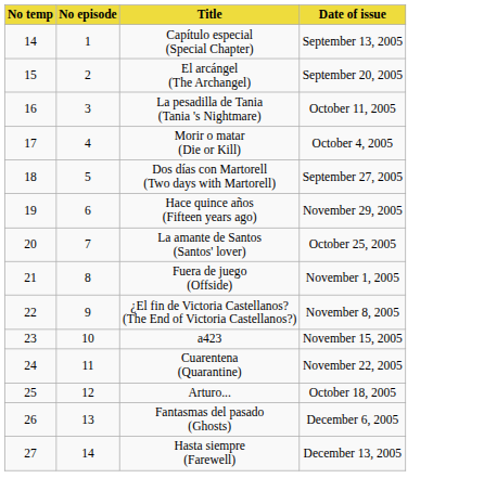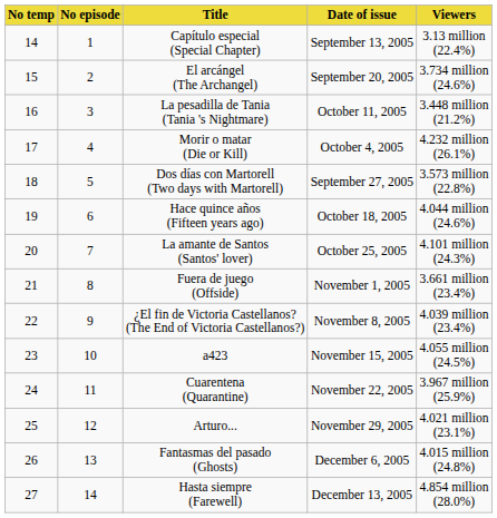+ column: Viewers | 3.13 million (22.4%) | 3.734 million (24.6%) | 3.448 million (21.2%) | 4.232 million (26.1%) | 3.573 million (22.8%) | 4.044 million (24.6%) | 4.101 million (24.3%) | 3.661 million (23.4%) | 4.039 million (23.4%) | 4.055 million (24.5%) | 3.967 million (25.9%) | 4.021 million (23.1%) | 4.015 million (24.8%) | 4.854 million (28.0%)
Hace quince años (Fifteen years ago) | Date of issue: November 29, 2005 -> October 18, 2005
Arturo... | Date of issue: October 18, 2005 -> November 29, 2005
